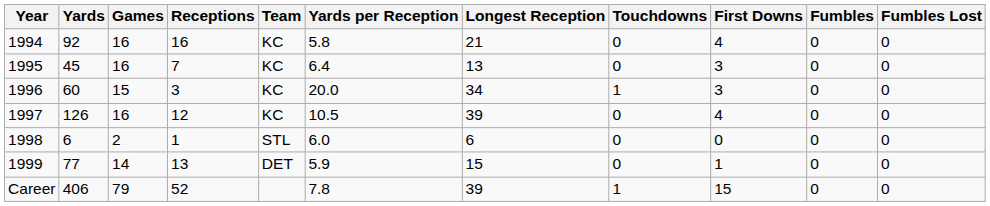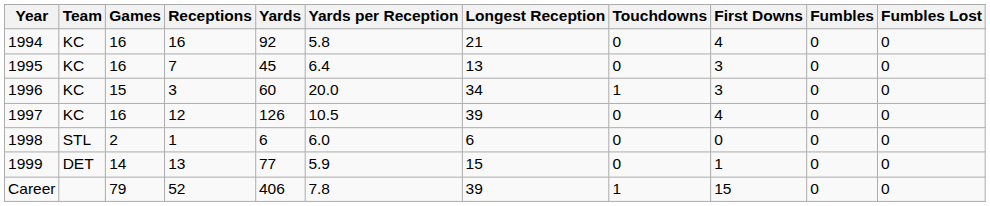columns swapped: Team <-> Yards
